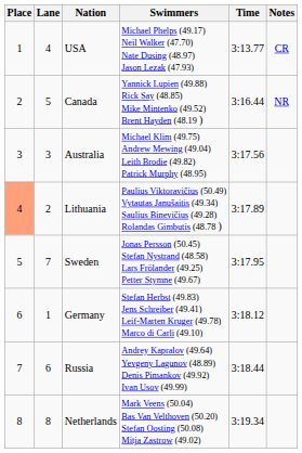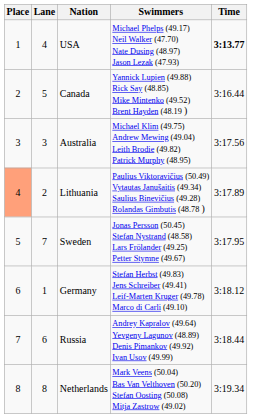- column: Notes | CR | NR
USA | Time: normal -> bold
